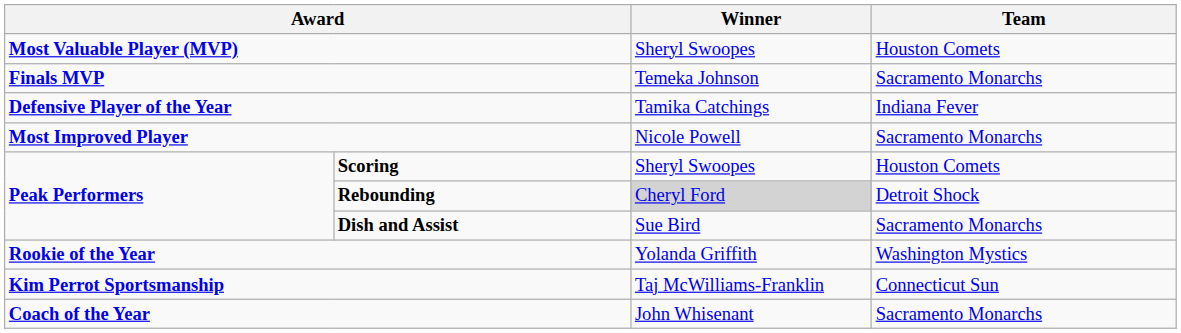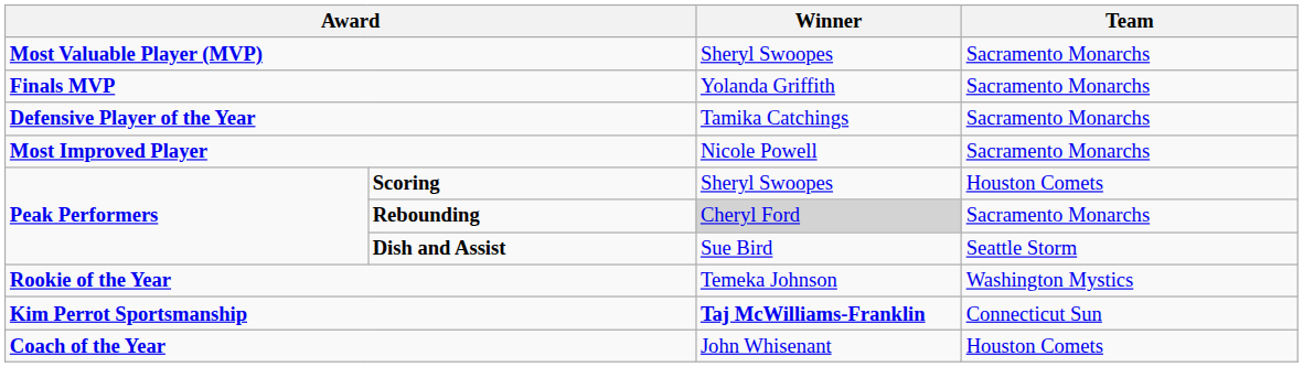Most Valuable Player (MVP) | Team: Houston Comets -> Sacramento Monarchs
Finals MVP | Winner: Temeka Johnson -> Yolanda Griffith
Defensive Player of the Year | Team: Indiana Fever -> Sacramento Monarchs
Rebounding | Team: Detroit Shock -> Sacramento Monarchs
Dish and Assist | Team: Sacramento Monarchs -> Seattle Storm
Rookie of the Year | Winner: Yolanda Griffith -> Temeka Johnson
Kim Perrot Sportsmanship | Winner: normal -> bold
Coach of the Year | Team: Sacramento Monarchs -> Houston Comets
